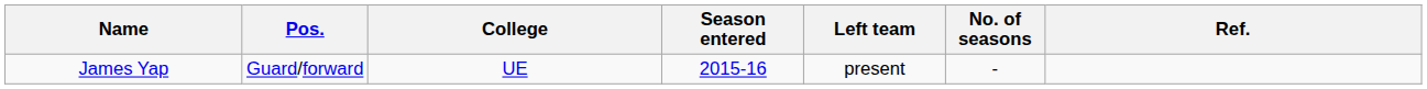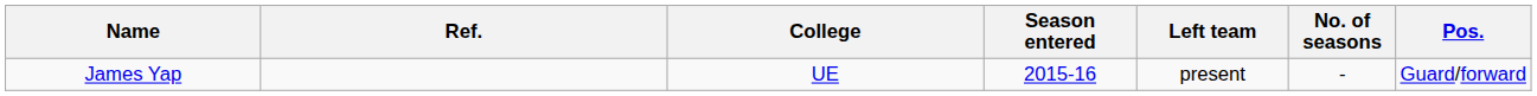columns swapped: Pos. <-> Ref.
